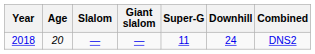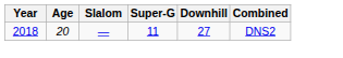- column: Giant slalom | —
2018 | Downhill: 24 -> 27
